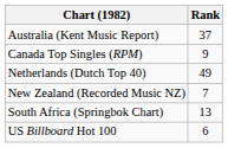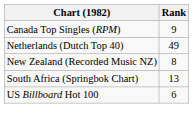- row: Australia (Kent Music Report) | 37
New Zealand (Recorded Music NZ) | Rank: 7 -> 8
